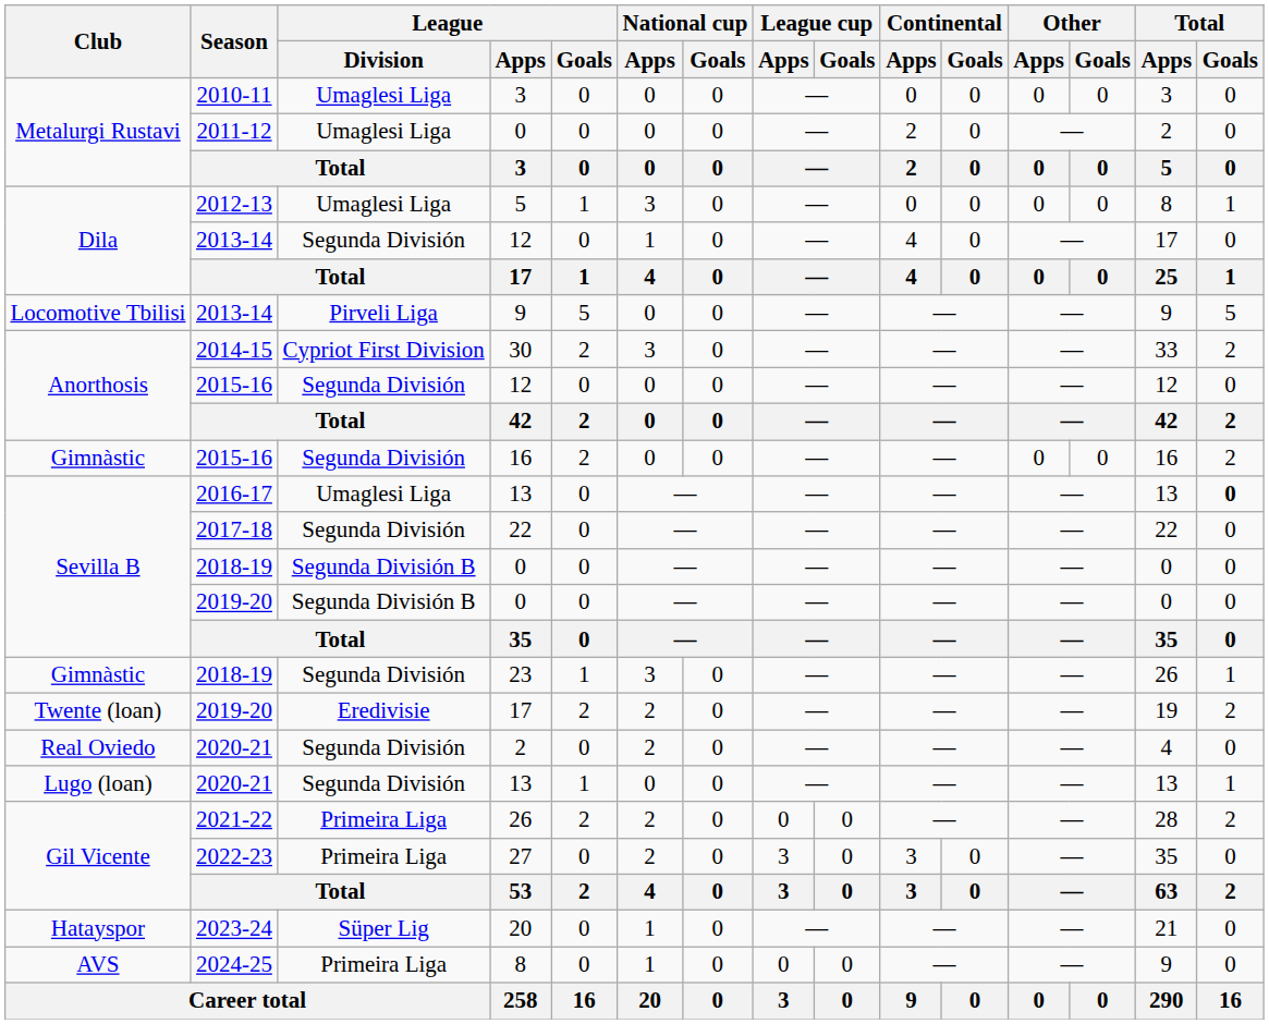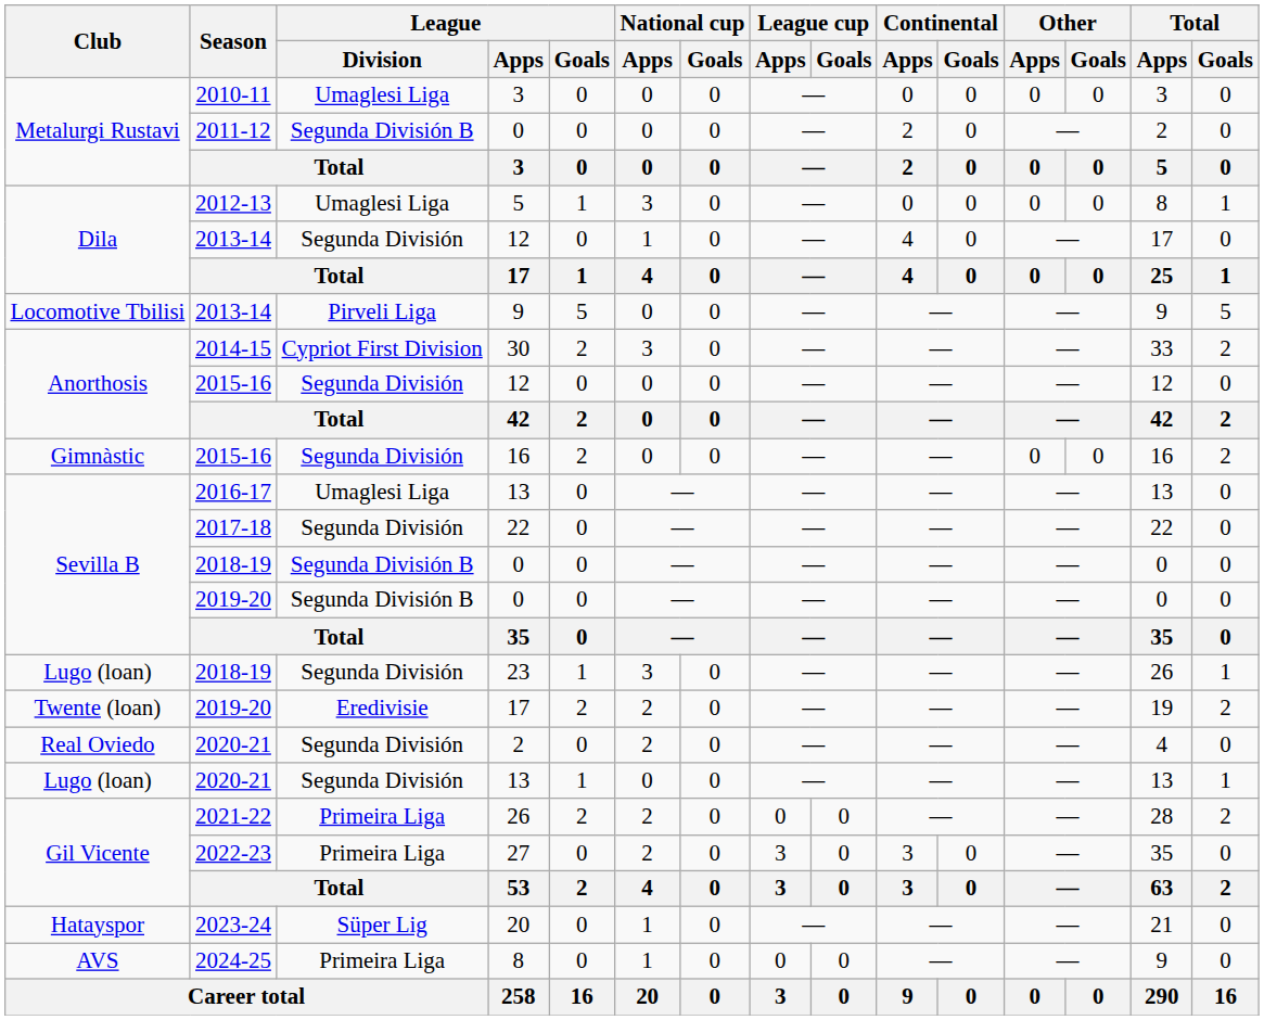2011-12 / 0 | League / Division: Umaglesi Liga -> Segunda División B
2016-17 / 13 | Total / Goals: bold -> normal
23 | Club: Gimnàstic -> Lugo (loan)
